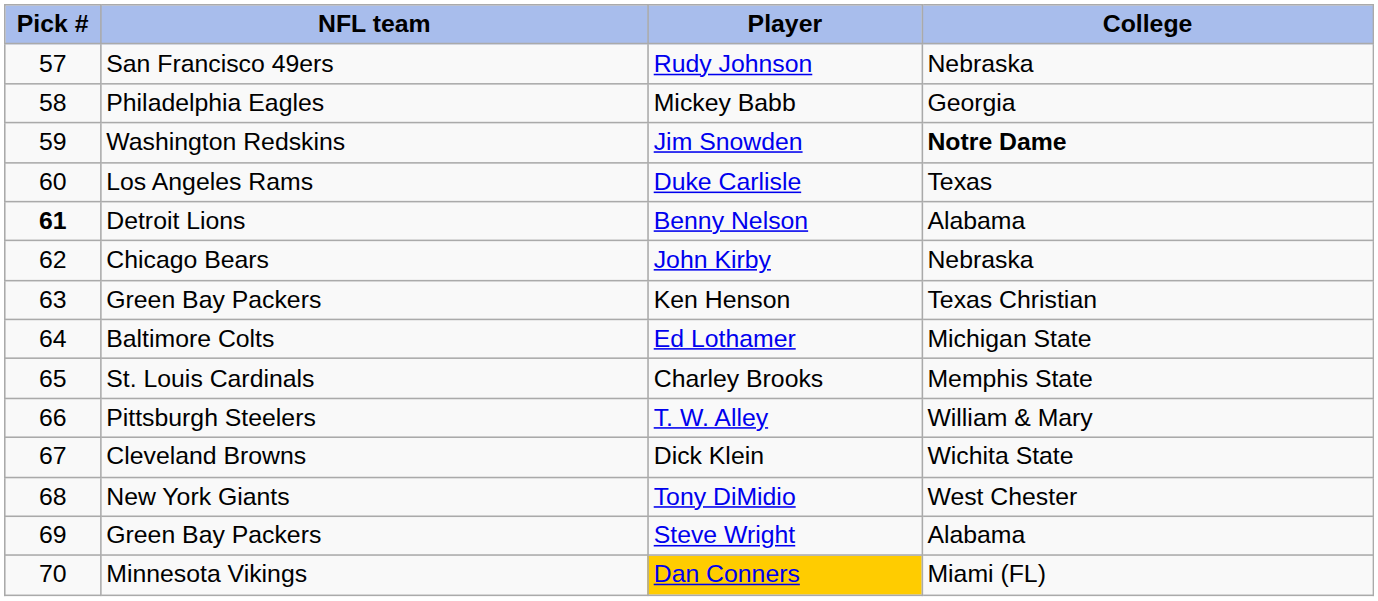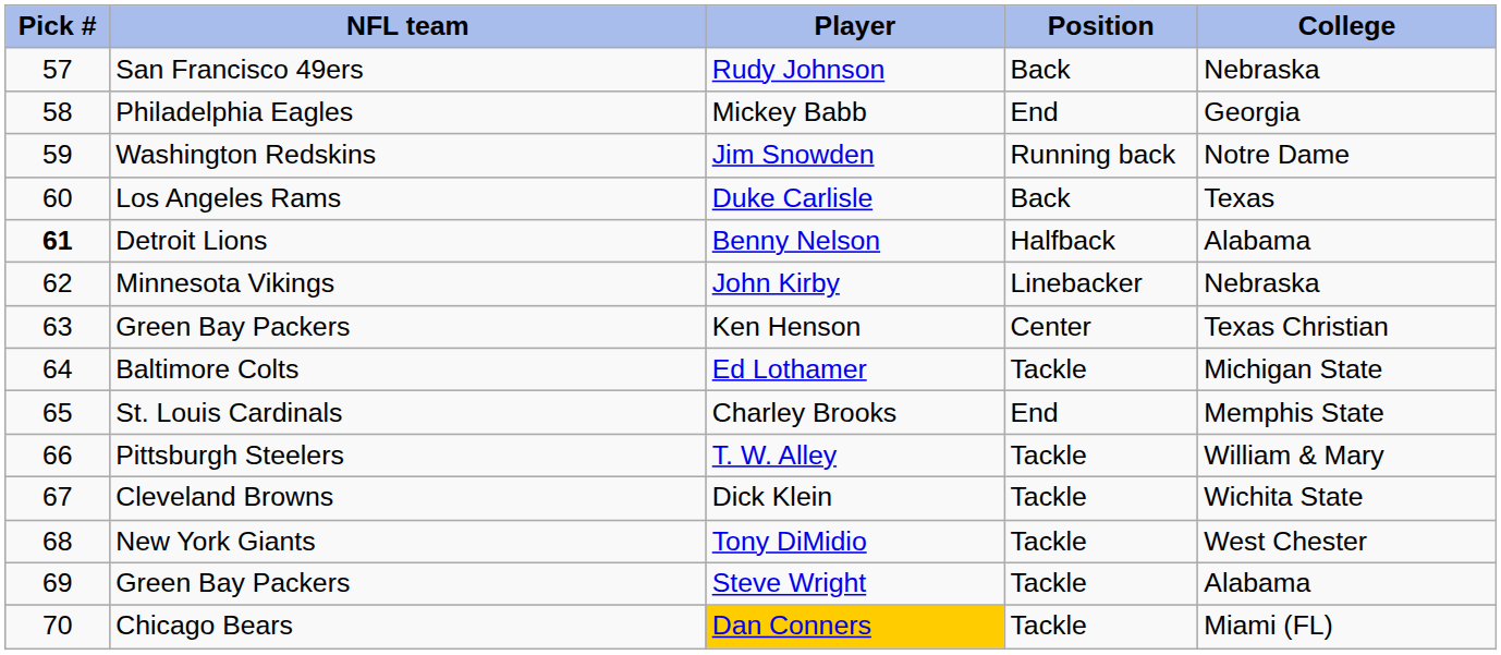+ column: Position | Back | End | Running back | Back | Halfback | Linebacker | Center | Tackle | End | Tackle | Tackle | Tackle | Tackle | Tackle
Jim Snowden | College: bold -> normal
John Kirby | NFL team: Chicago Bears -> Minnesota Vikings
Dan Conners | NFL team: Minnesota Vikings -> Chicago Bears
